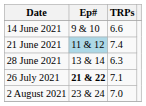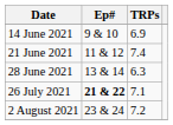14 June 2021 | TRPs: 6.6 -> 6.9
21 June 2021 | Ep#: lightblue background -> no background
2 August 2021 | TRPs: 7.0 -> 7.2
